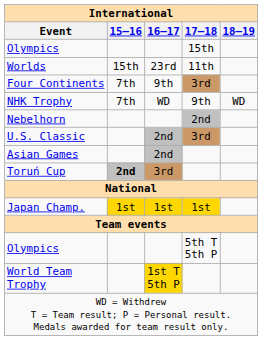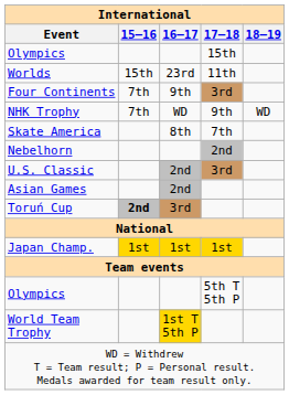+ row: Skate America | 8th | 7th
